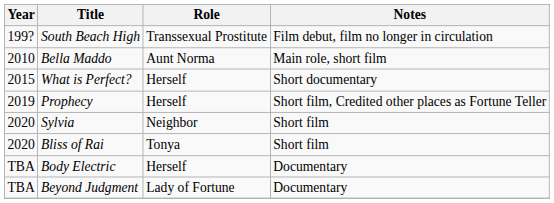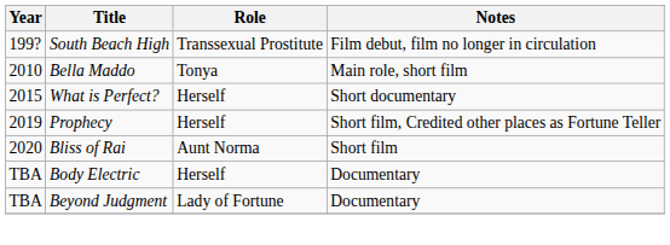Bella Maddo | Role: Aunt Norma -> Tonya
- row: 2020 | Sylvia | Neighbor | Short film
Bliss of Rai | Role: Tonya -> Aunt Norma
